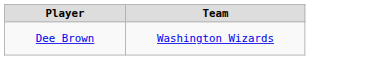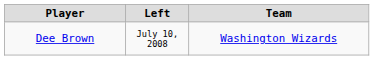+ column: Left | July 10, 2008
